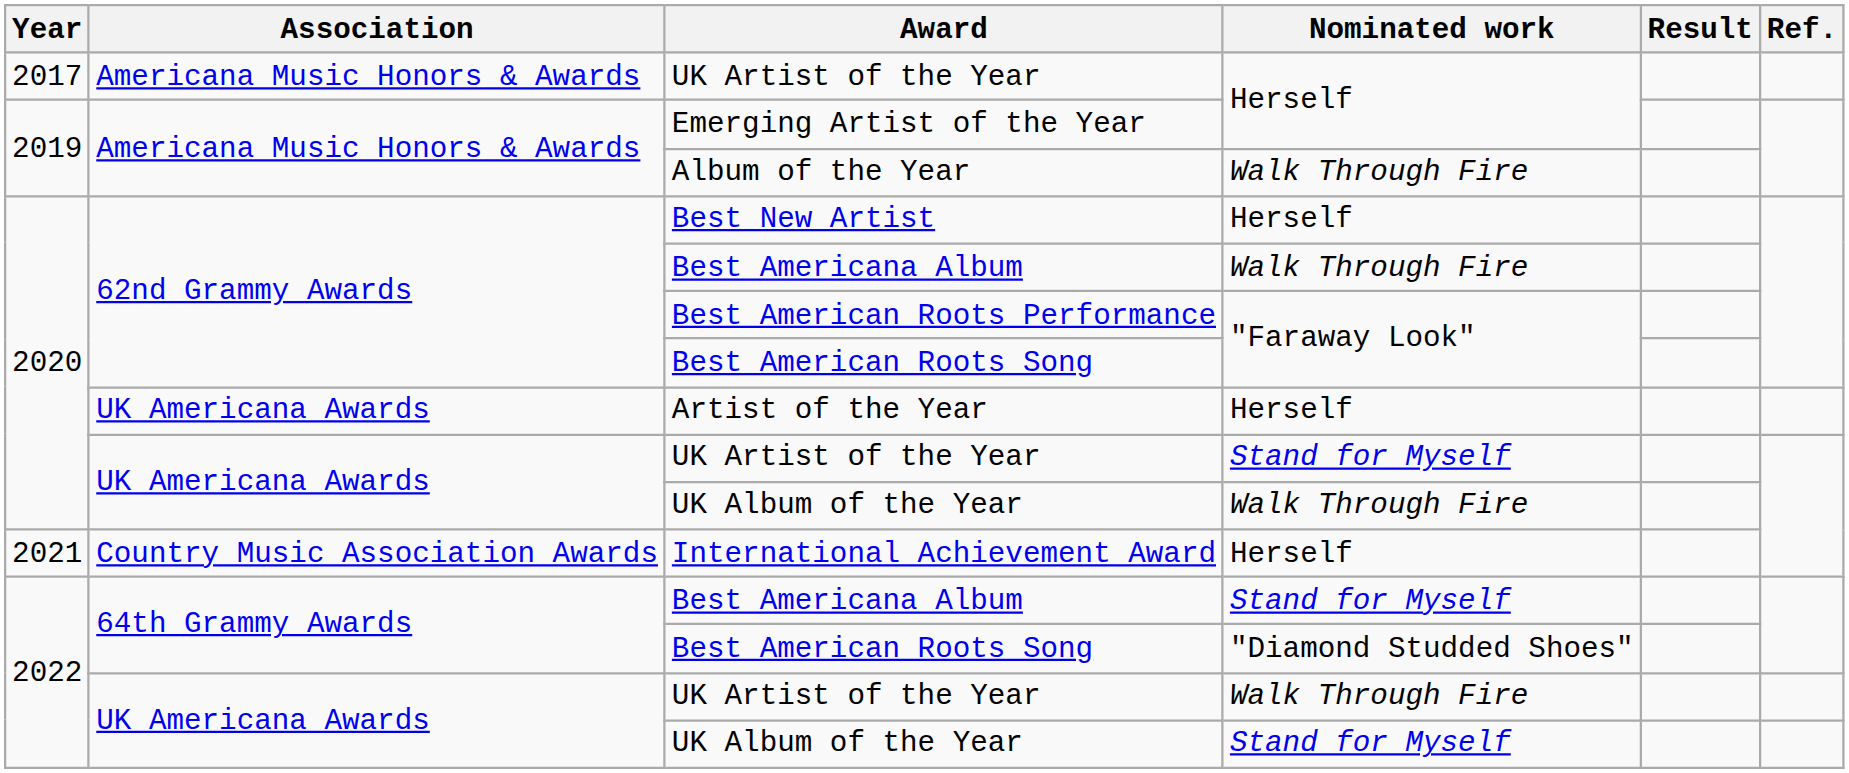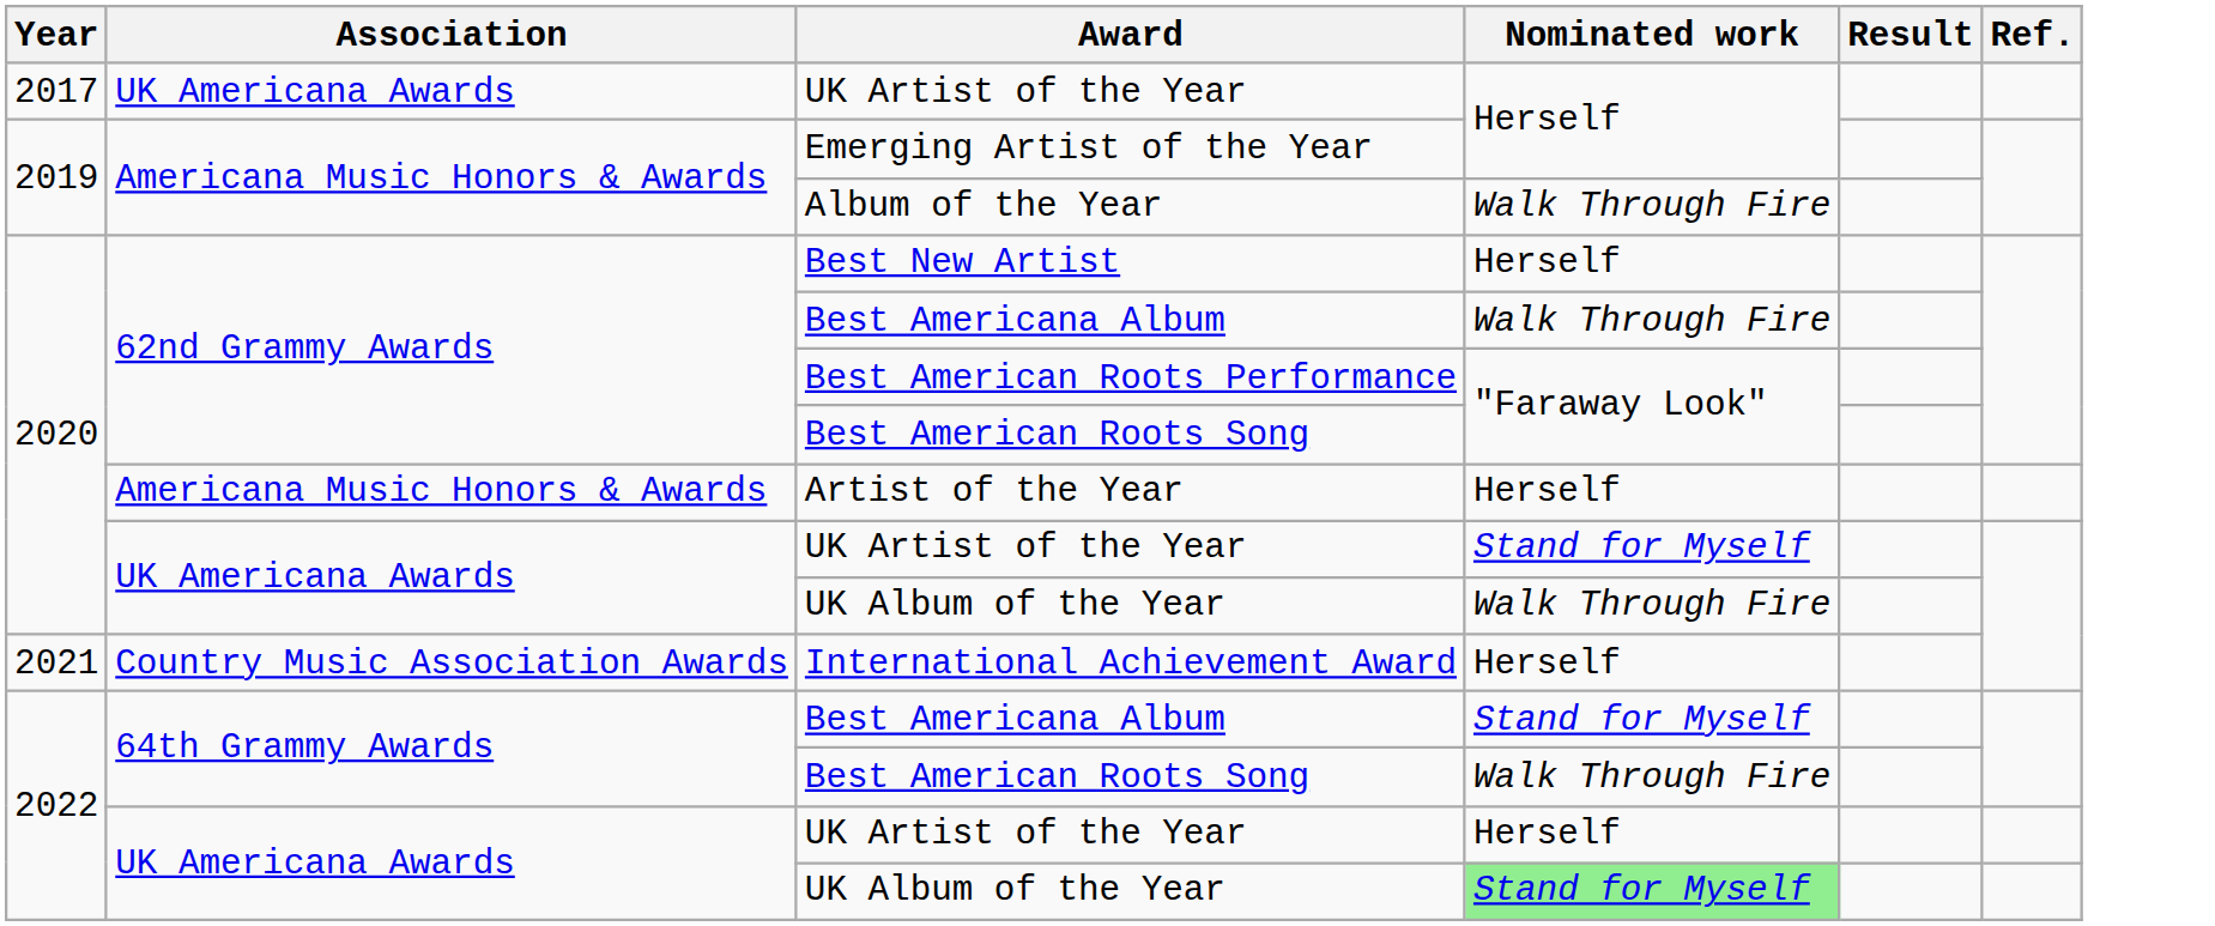2017 / UK Artist of the Year | Association: Americana Music Honors & Awards -> UK Americana Awards
Artist of the Year | Association: UK Americana Awards -> Americana Music Honors & Awards
2022 / Best American Roots Song | Nominated work: "Diamond Studded Shoes" -> Walk Through Fire
2022 / UK Artist of the Year | Nominated work: Walk Through Fire -> Herself
2022 / UK Album of the Year | Nominated work: no background -> lightgreen background
